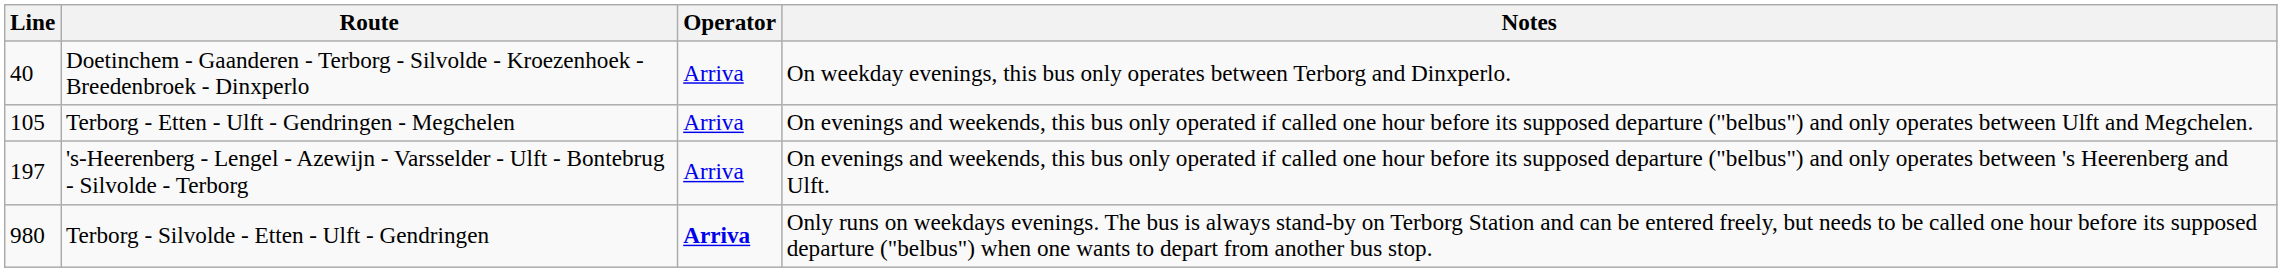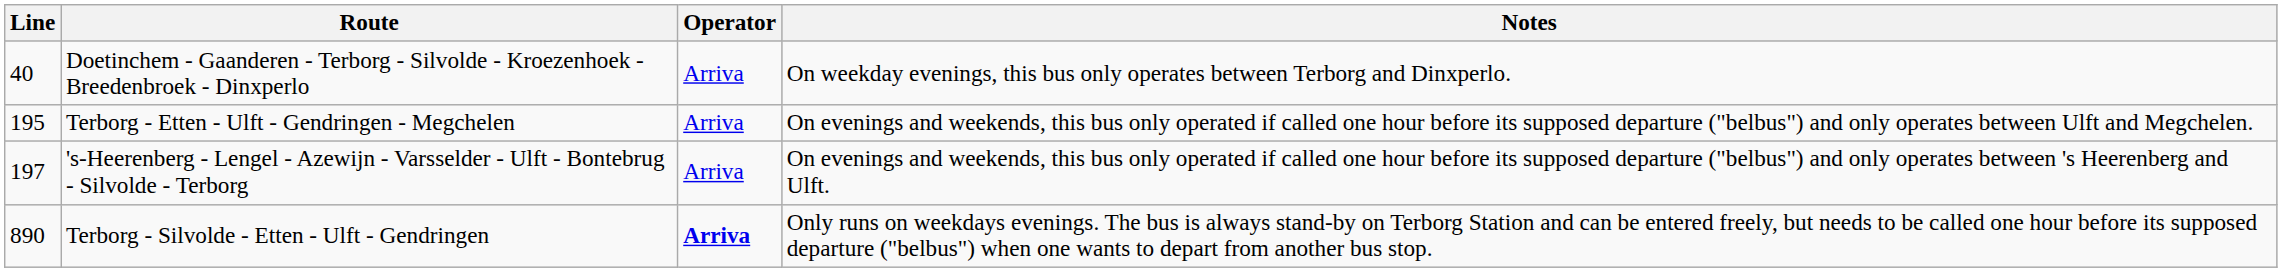Terborg - Etten - Ulft - Gendringen - Megchelen | Line: 105 -> 195
Terborg - Silvolde - Etten - Ulft - Gendringen | Line: 980 -> 890
